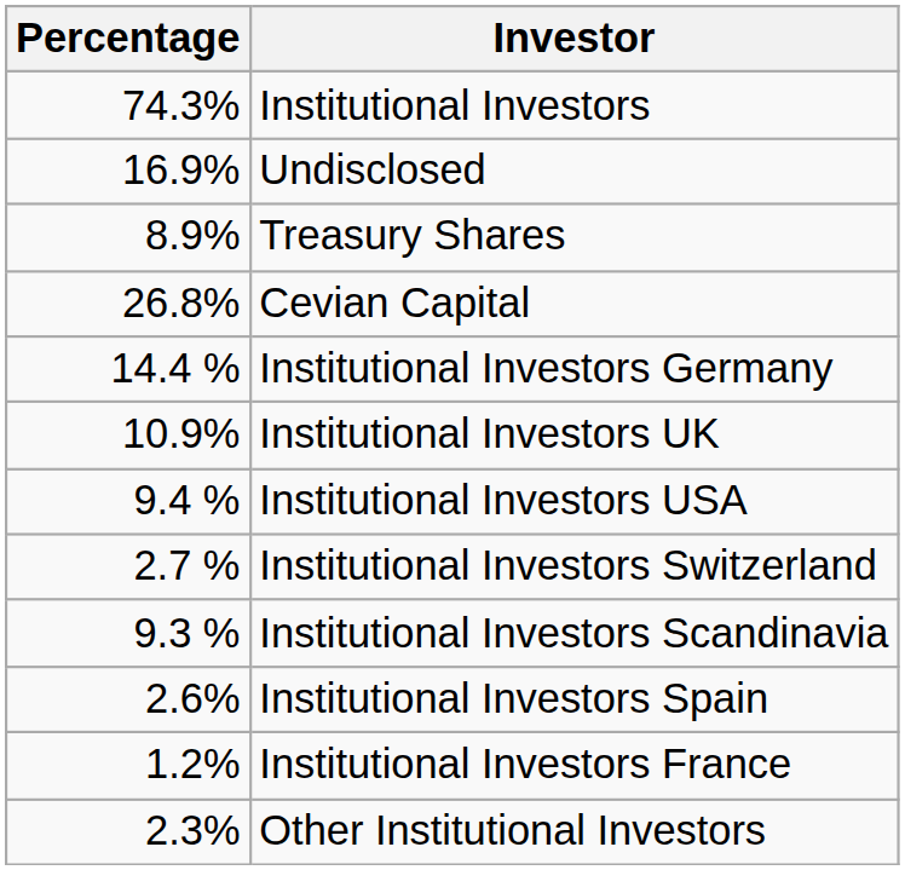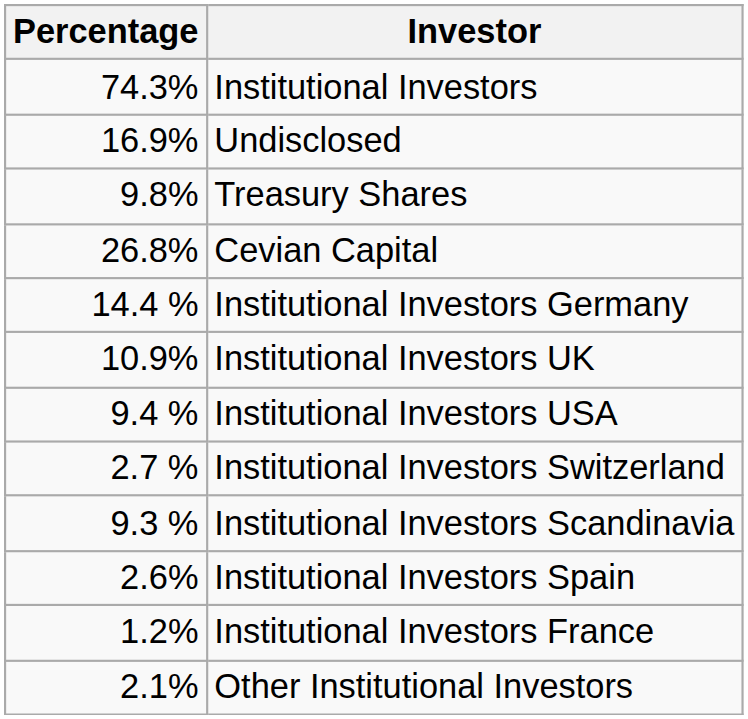Treasury Shares | Percentage: 8.9% -> 9.8%
Other Institutional Investors | Percentage: 2.3% -> 2.1%
